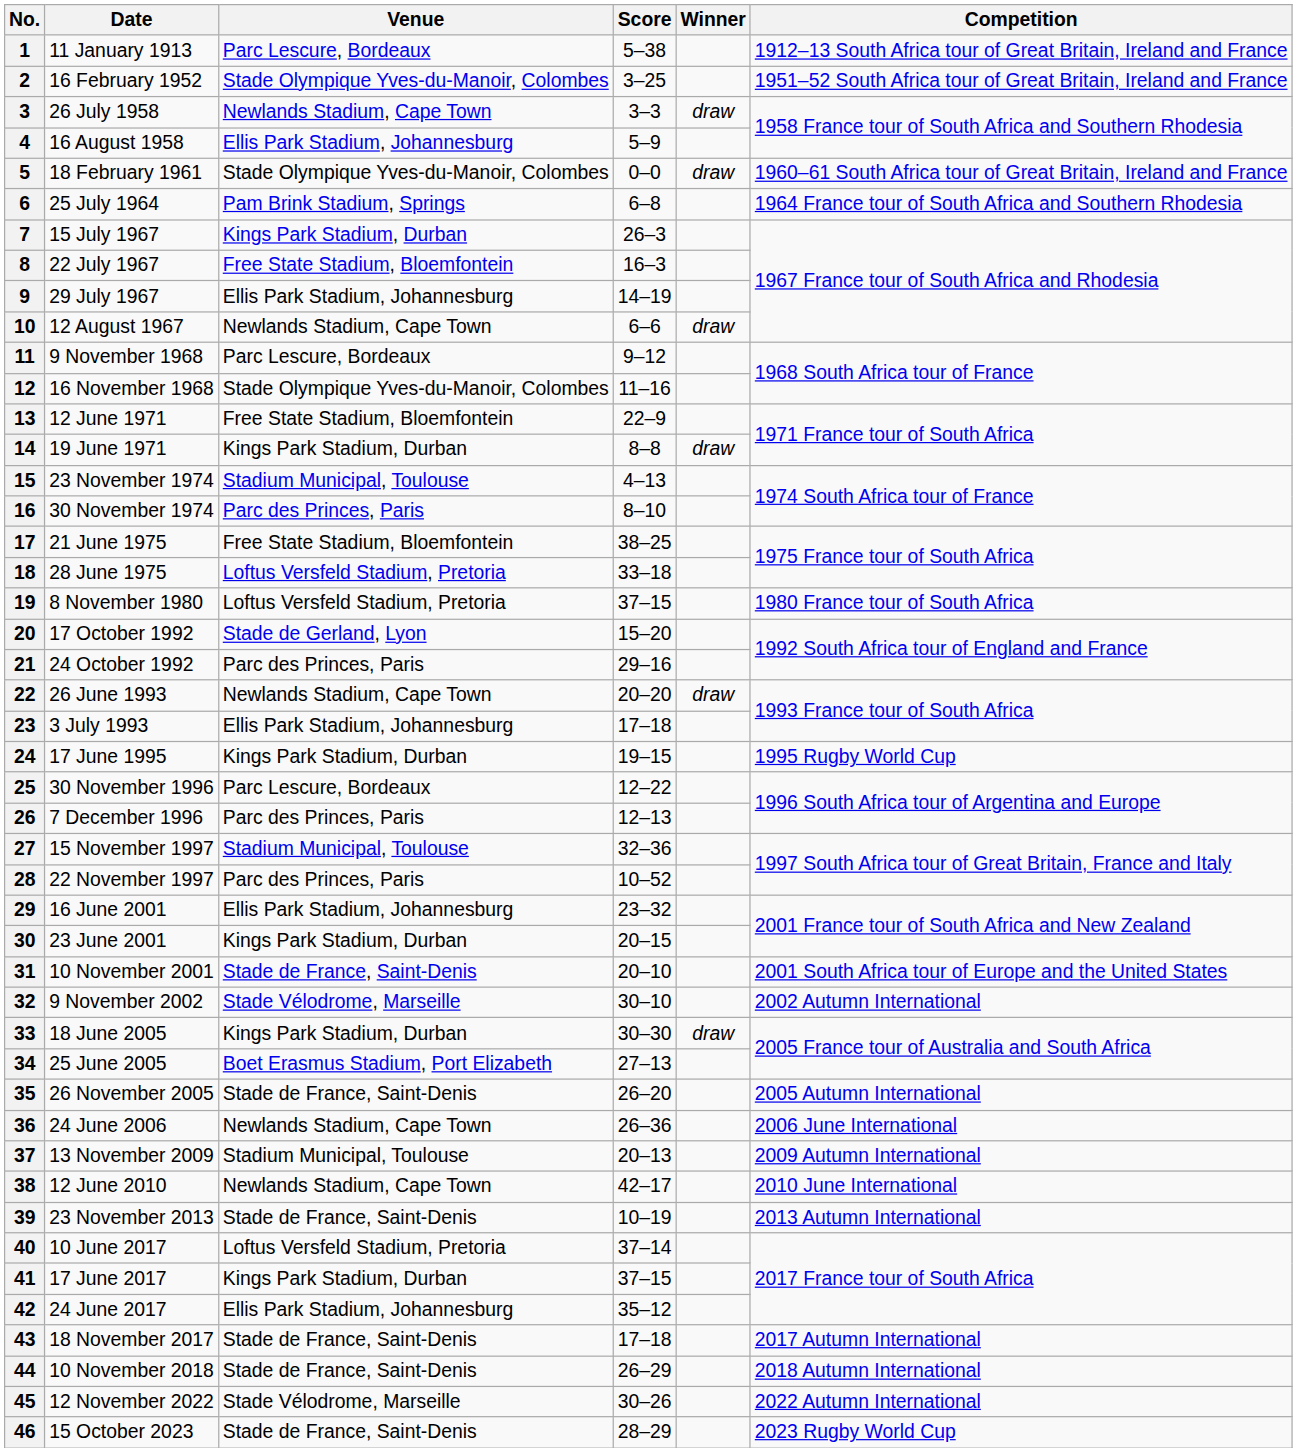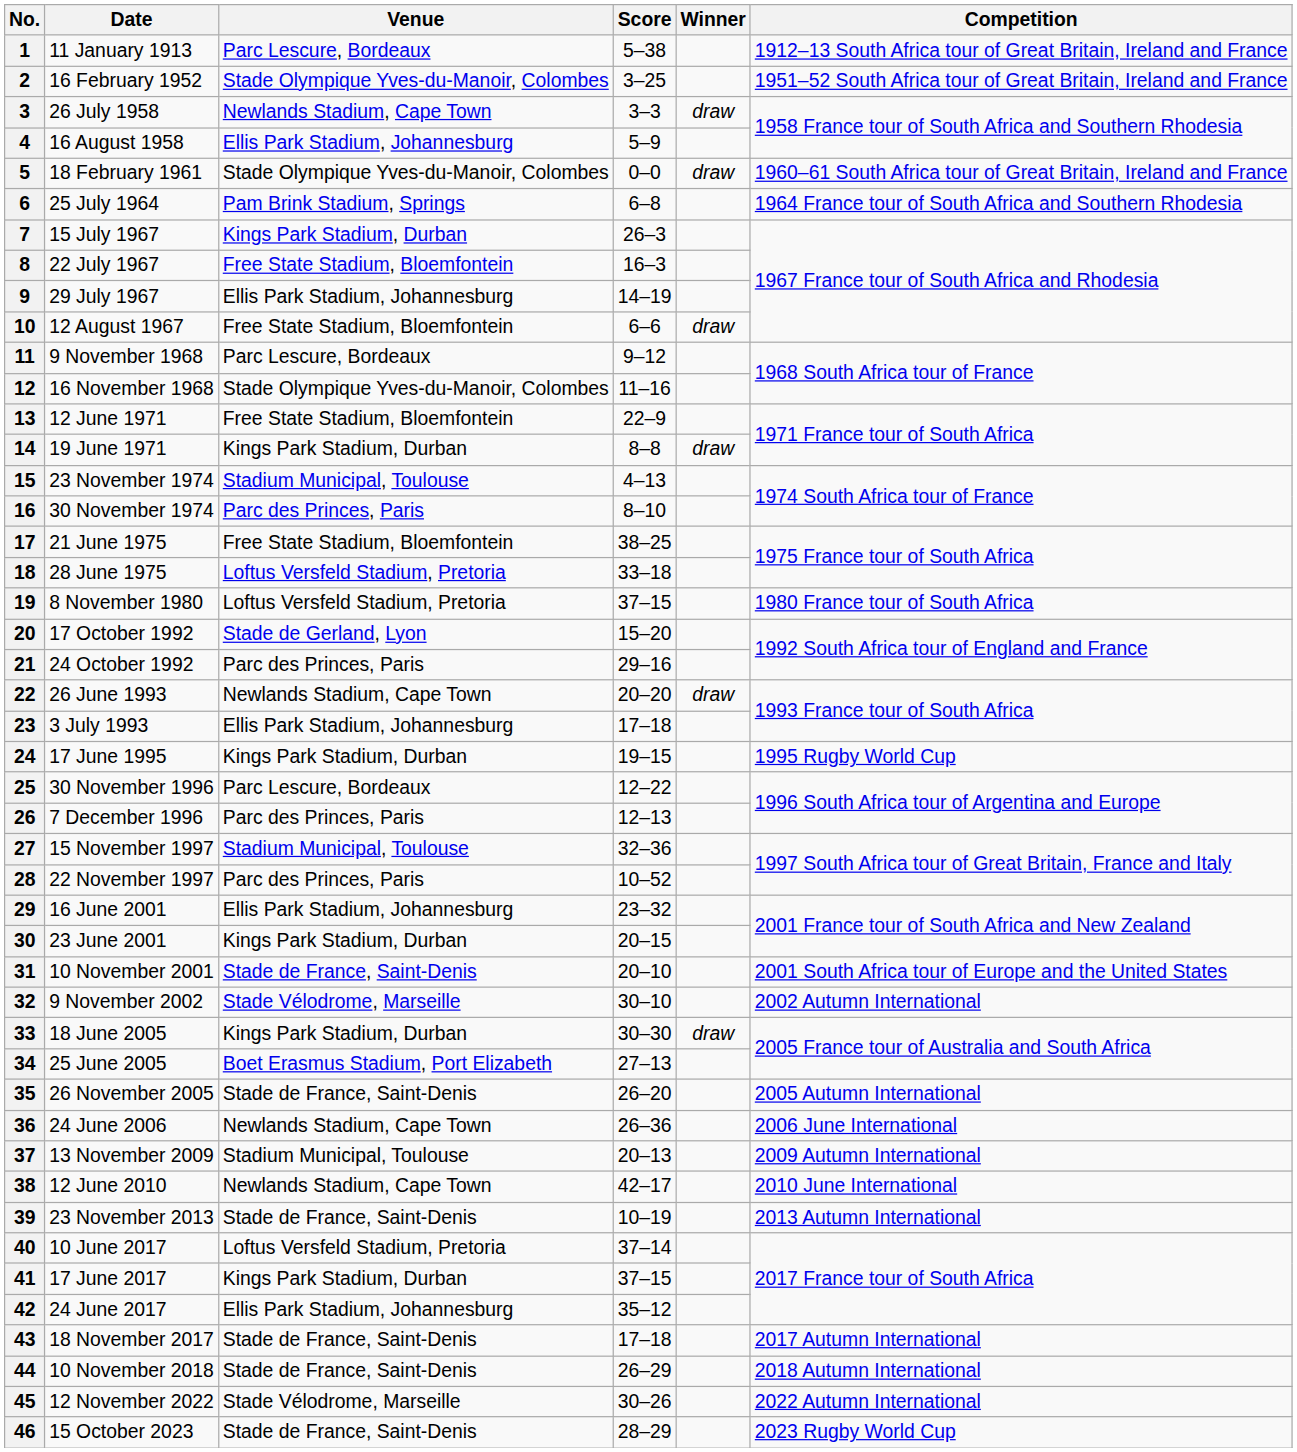10 | Venue: Newlands Stadium, Cape Town -> Free State Stadium, Bloemfontein
